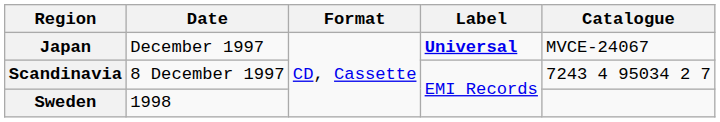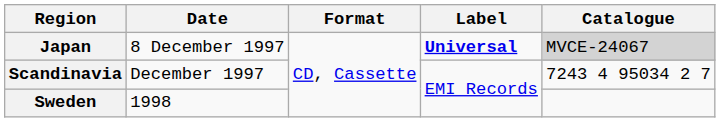Japan | Date: December 1997 -> 8 December 1997
Japan | Catalogue: no background -> lightgrey background
Scandinavia | Date: 8 December 1997 -> December 1997
